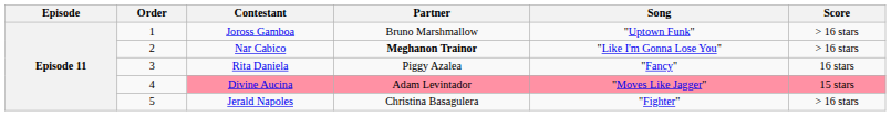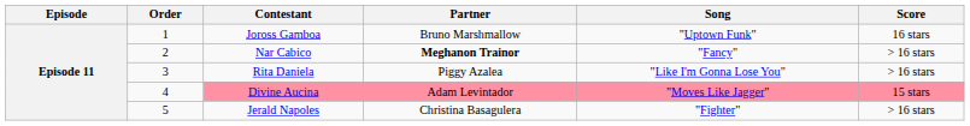Joross Gamboa | Score: > 16 stars -> 16 stars
Nar Cabico | Song: "Like I'm Gonna Lose You" -> "Fancy"
Rita Daniela | Song: "Fancy" -> "Like I'm Gonna Lose You"
Rita Daniela | Score: 16 stars -> > 16 stars
